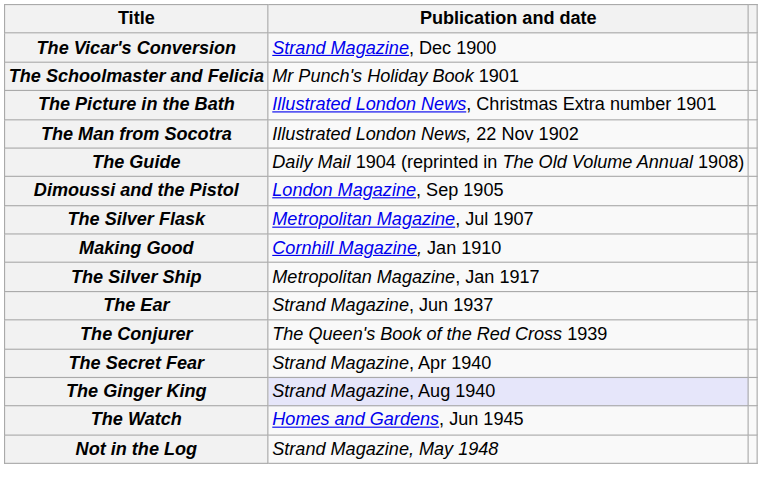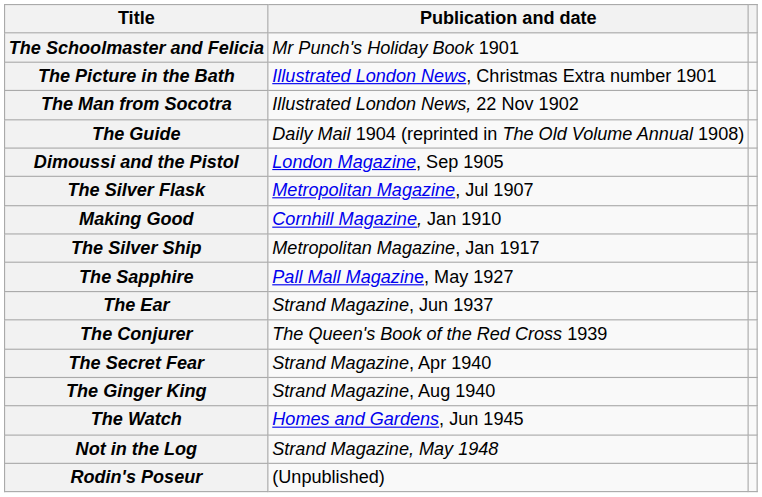- row: The Vicar's Conversion | Strand Magazine, Dec 1900
+ row: The Sapphire | Pall Mall Magazine, May 1927
The Ginger King | Publication and date: lavender background -> no background
+ row: Rodin's Poseur | (Unpublished)
